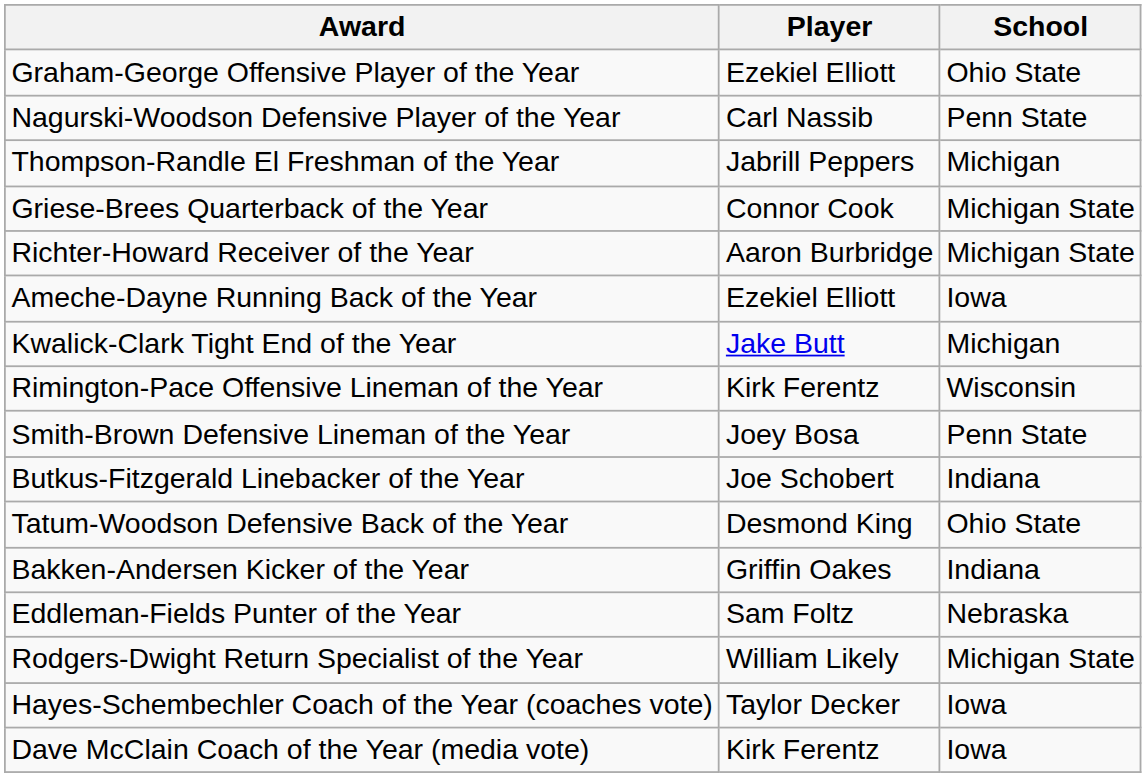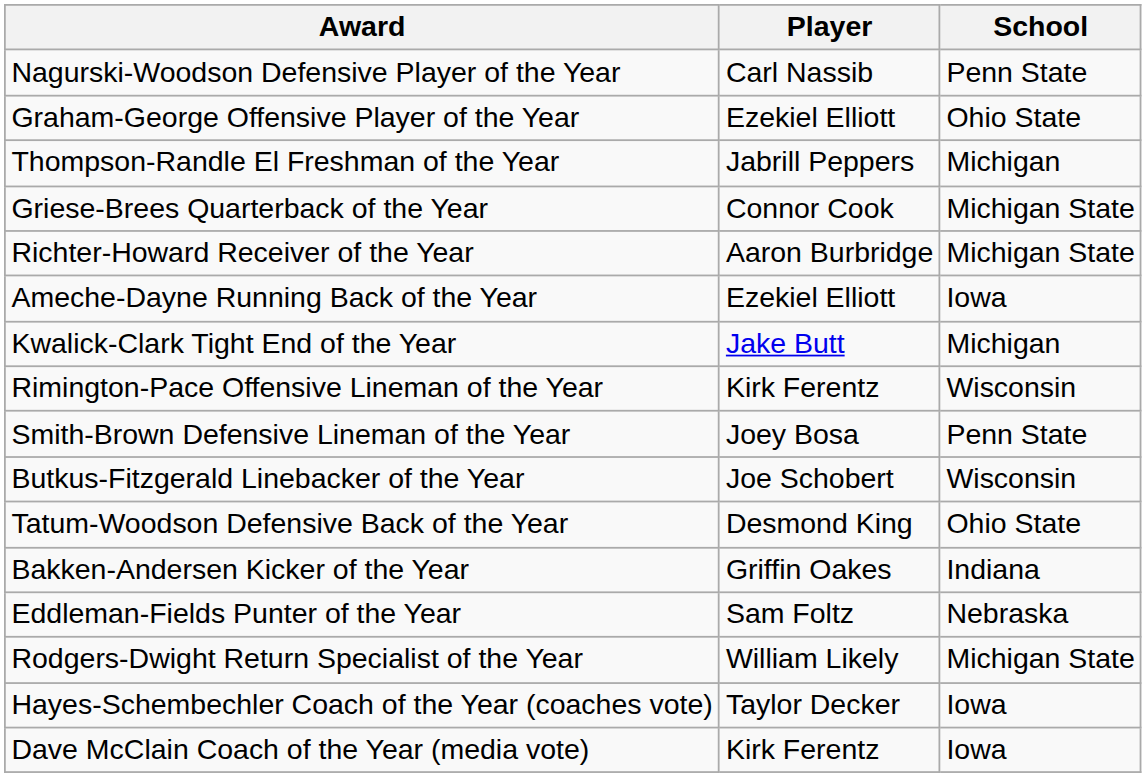rows swapped: Graham-George Offensive Player of the Year <-> Nagurski-Woodson Defensive Player of the Year
Butkus-Fitzgerald Linebacker of the Year | School: Indiana -> Wisconsin
